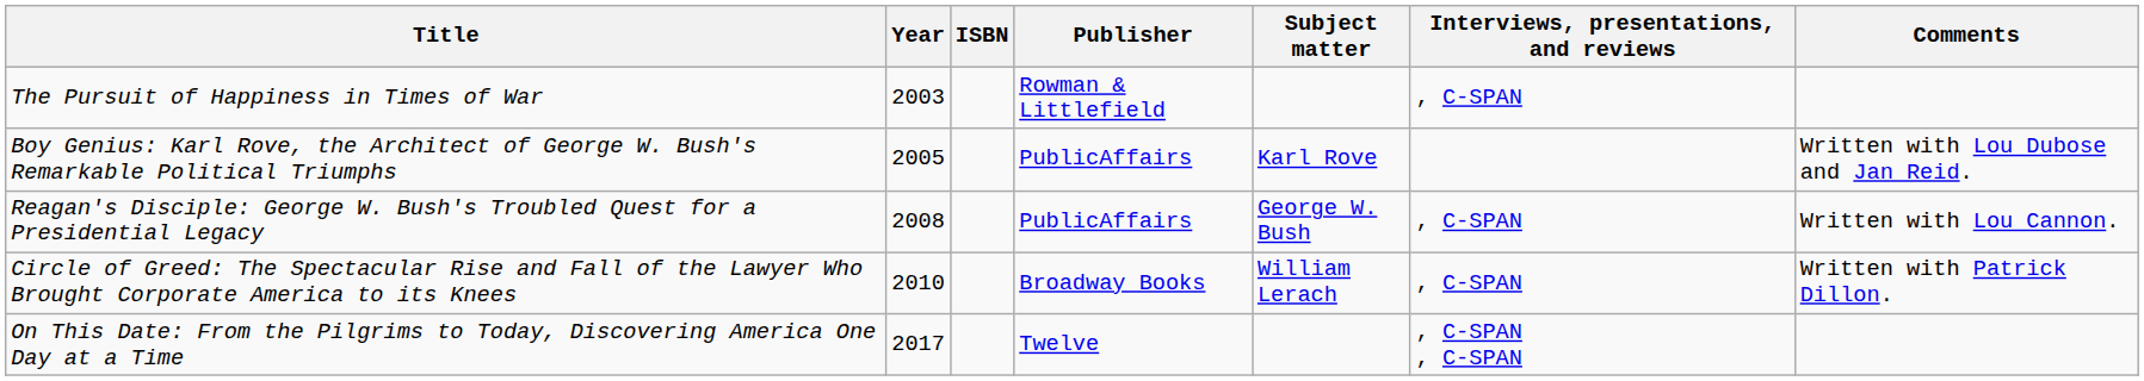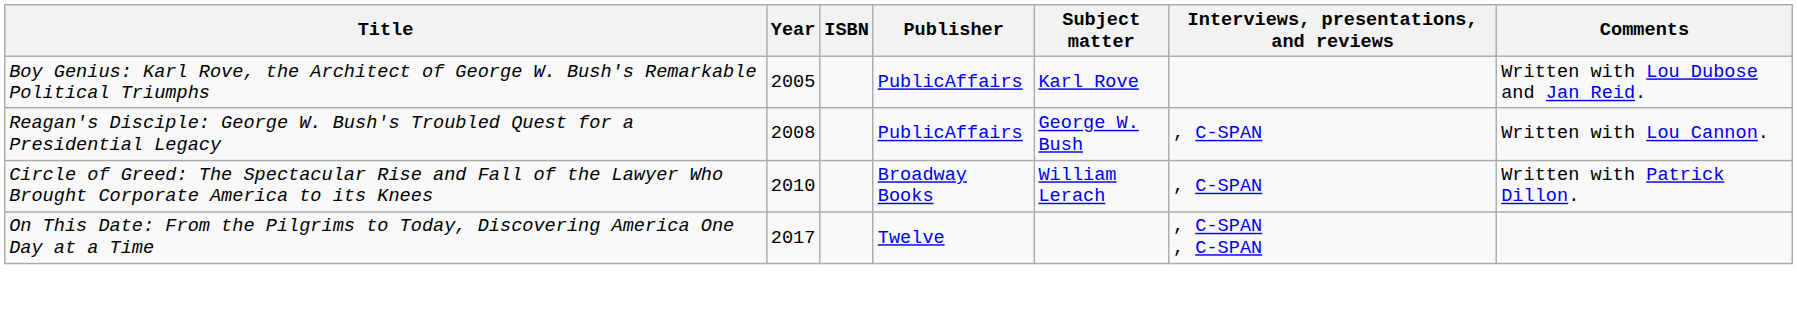- row: The Pursuit of Happiness in Times of War | 2003 | Rowman & Littlefield | , C-SPAN
